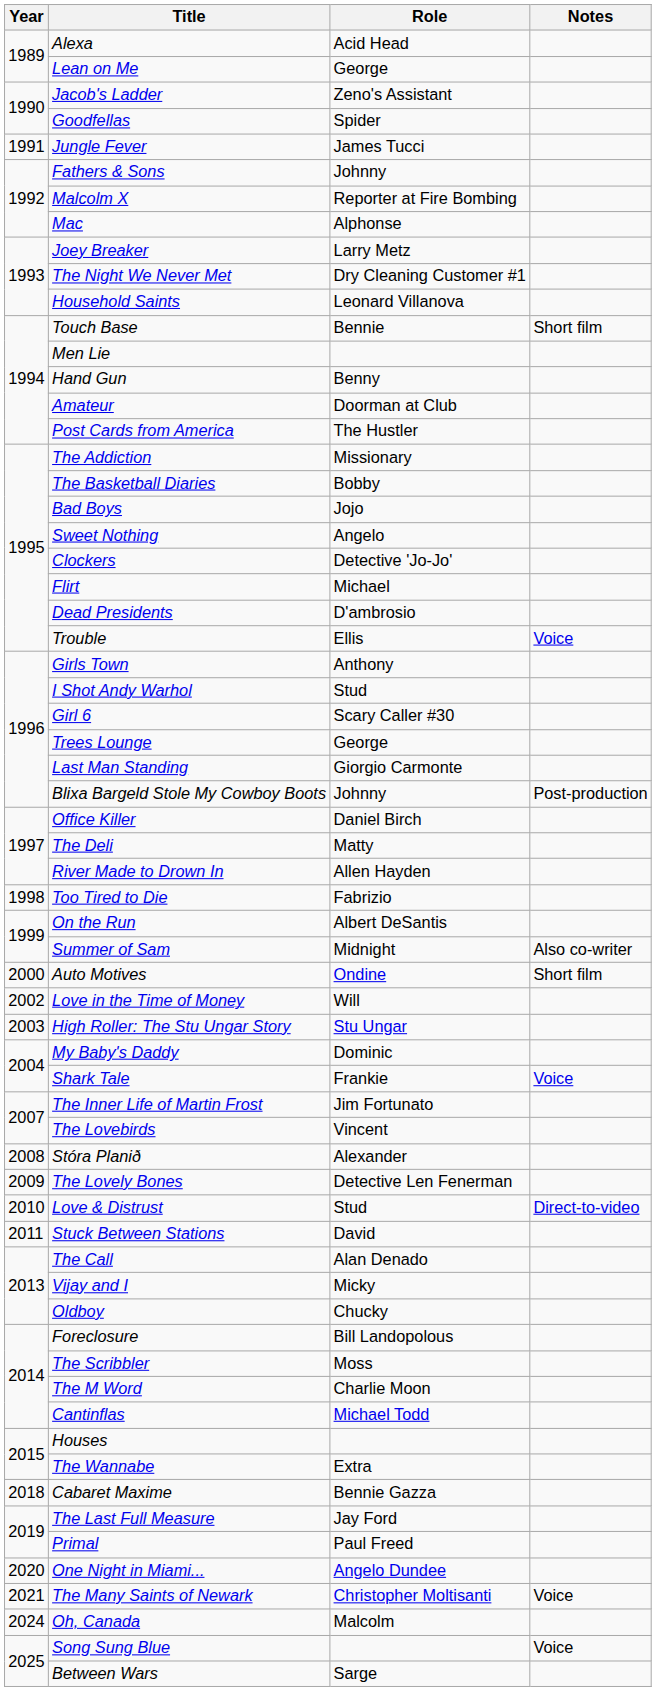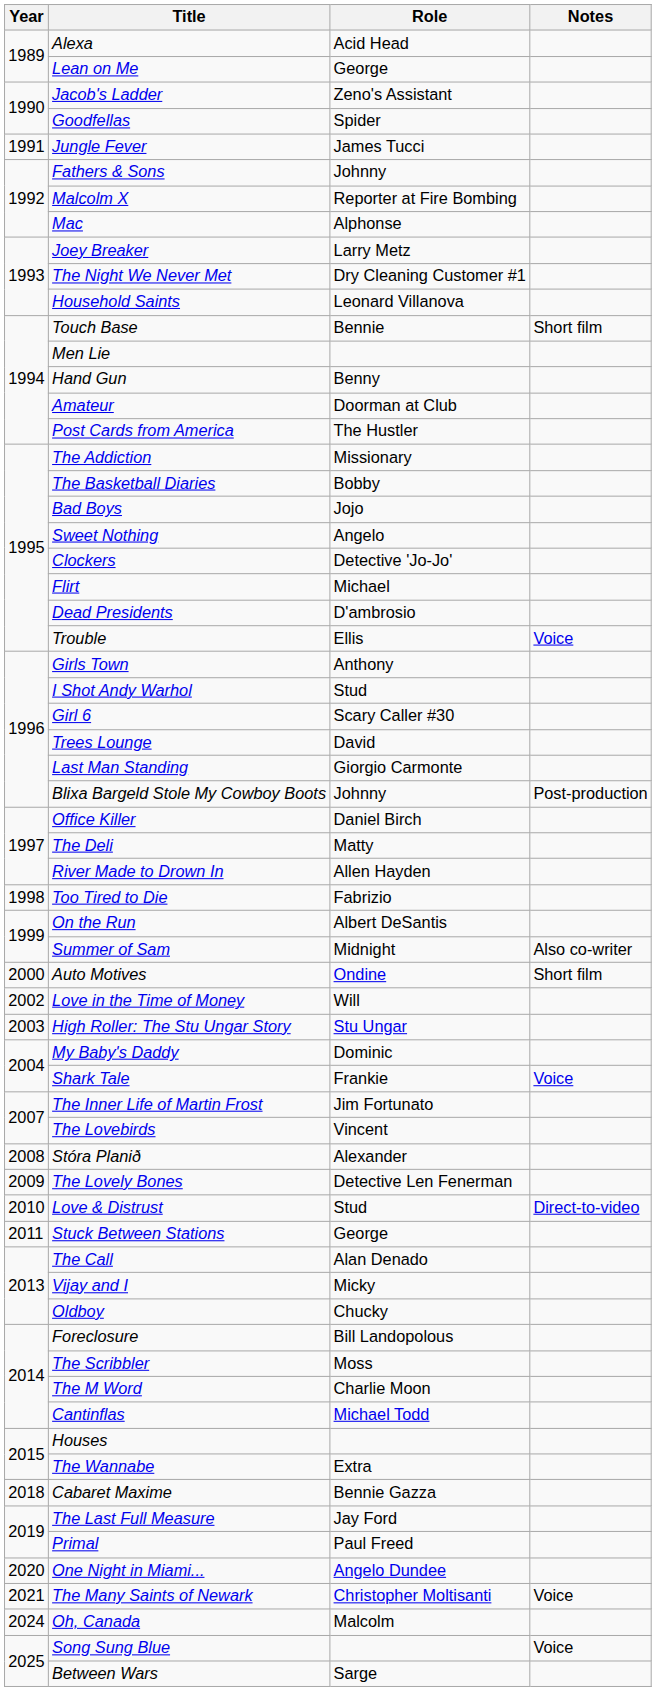Trees Lounge | Role: George -> David
Stuck Between Stations | Role: David -> George
